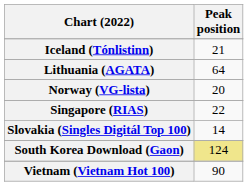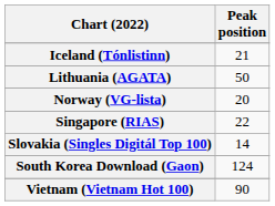Lithuania (AGATA) | Peak position: 64 -> 50
South Korea Download (Gaon) | Peak position: khaki background -> no background
